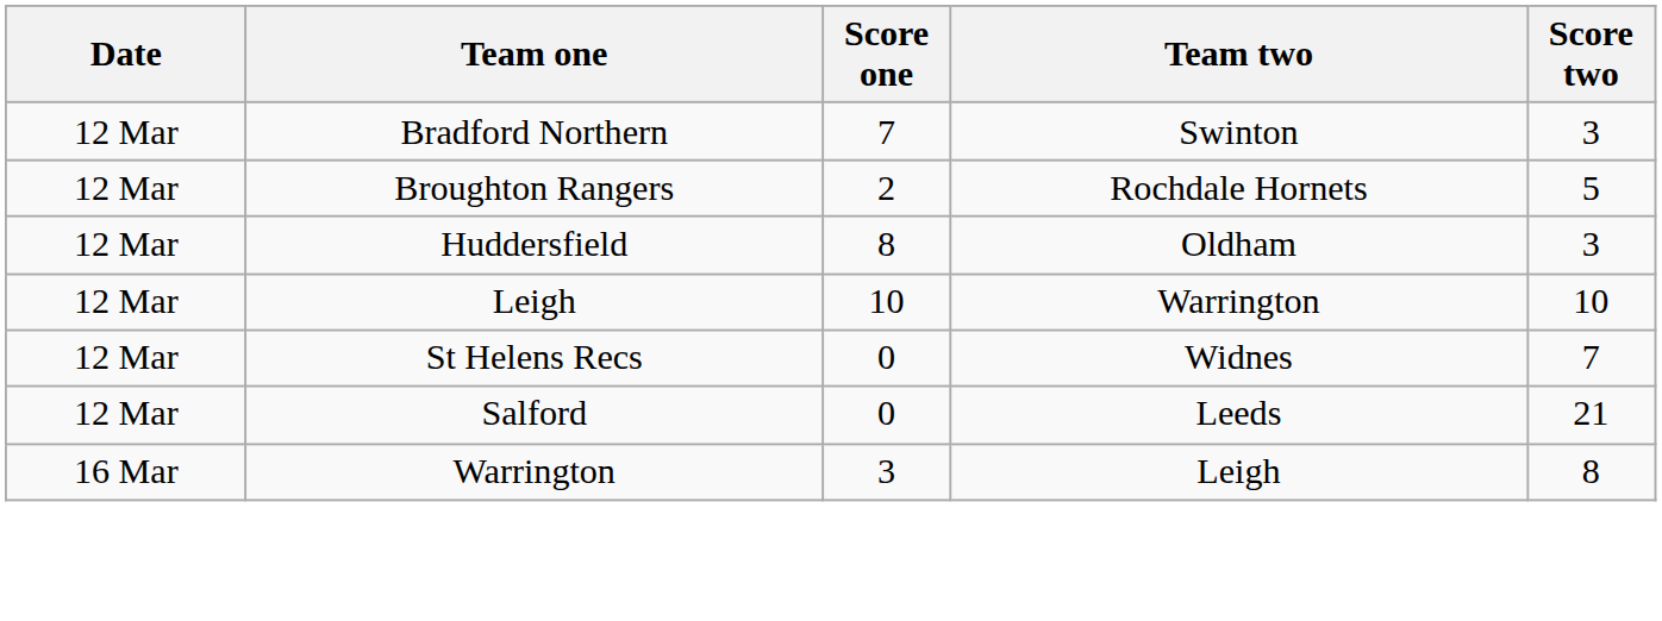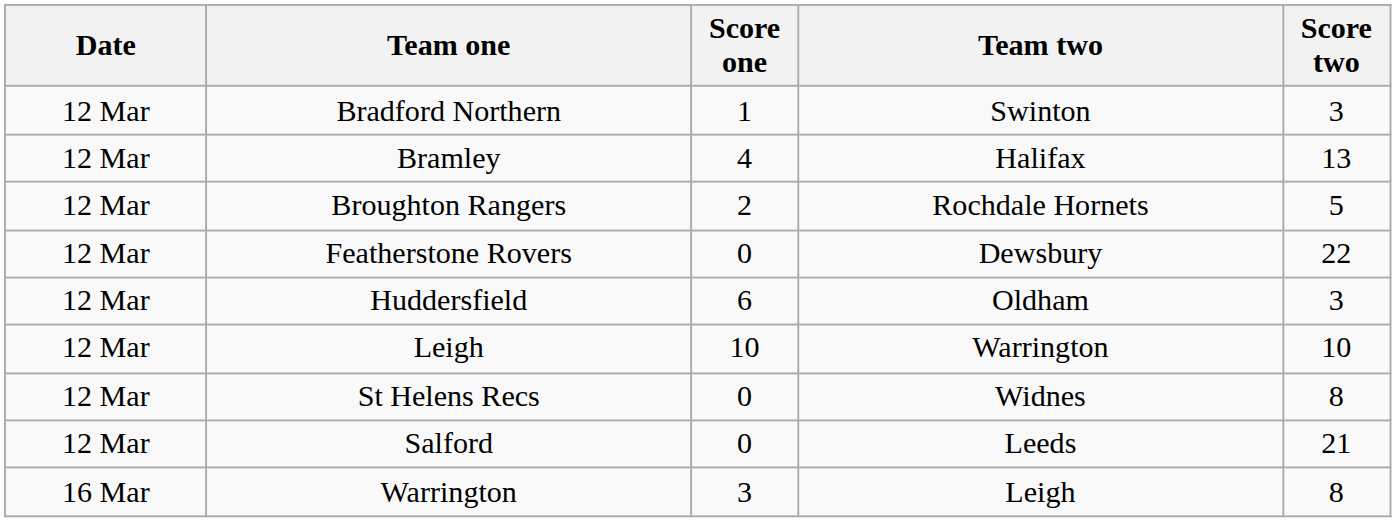Bradford Northern | Score one: 7 -> 1
+ row: 12 Mar | Bramley | 4 | Halifax | 13
+ row: 12 Mar | Featherstone Rovers | 0 | Dewsbury | 22
Huddersfield | Score one: 8 -> 6
St Helens Recs | Score two: 7 -> 8
